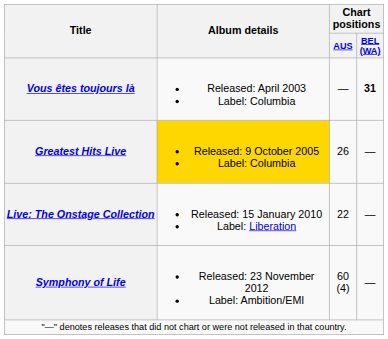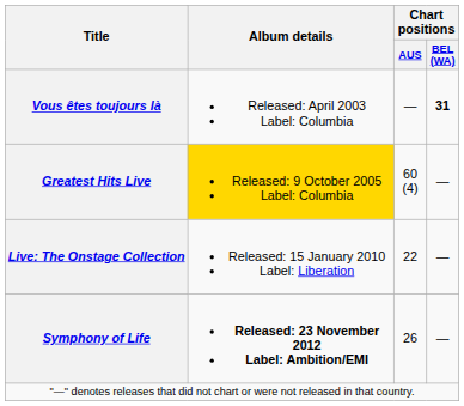Greatest Hits Live | Chart positions / AUS: 26 -> 60 (4)
Symphony of Life | Album details: normal -> bold
Symphony of Life | Chart positions / AUS: 60 (4) -> 26
